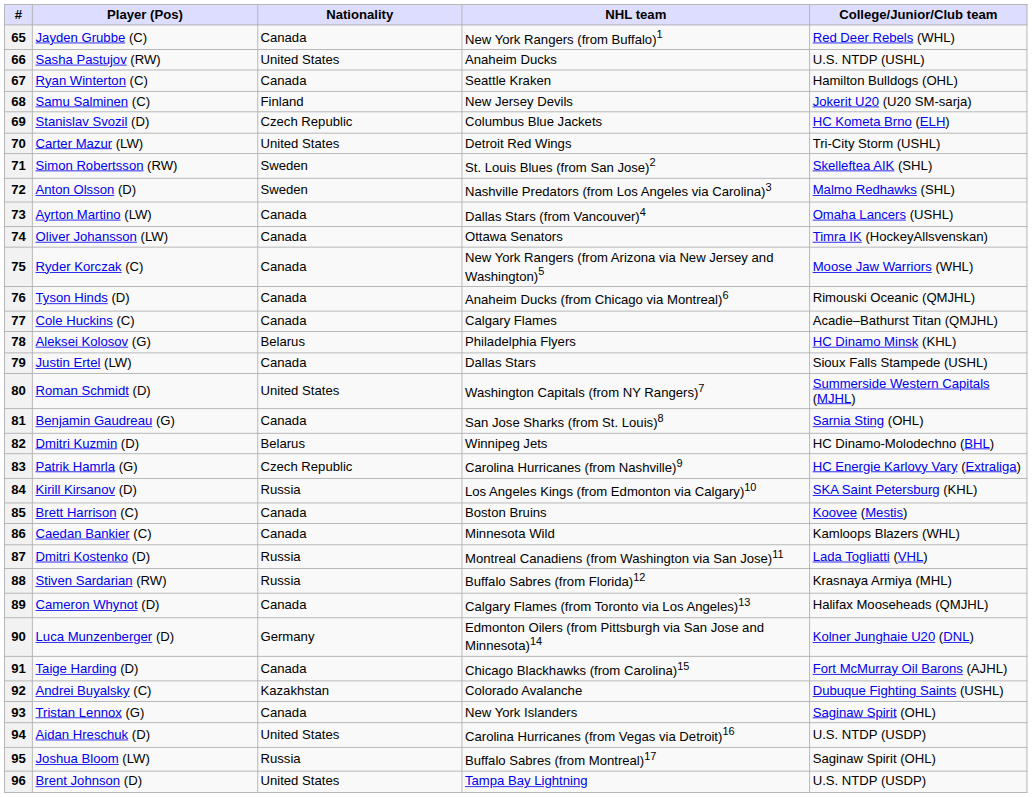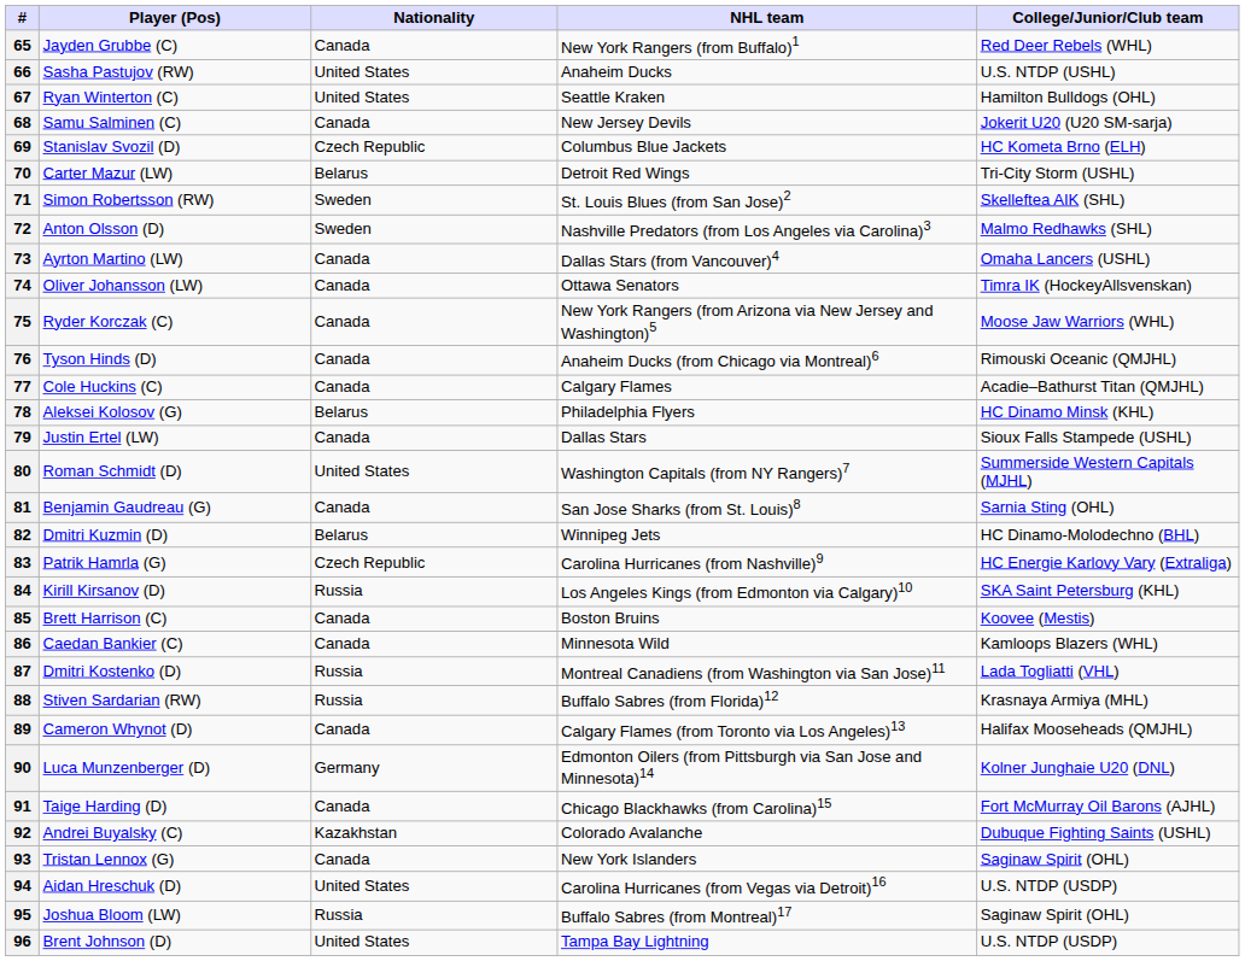67 | Nationality: Canada -> United States
68 | Nationality: Finland -> Canada
70 | Nationality: United States -> Belarus
